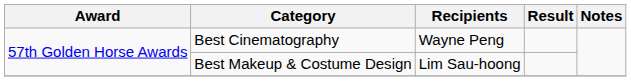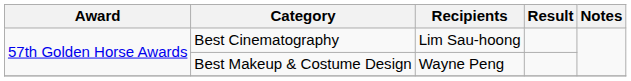Best Cinematography | Recipients: Wayne Peng -> Lim Sau-hoong
Best Makeup & Costume Design | Recipients: Lim Sau-hoong -> Wayne Peng
